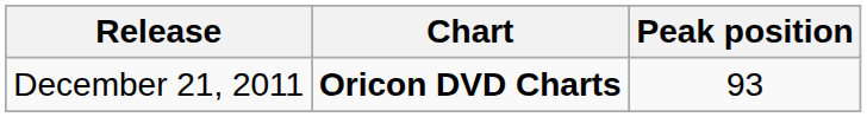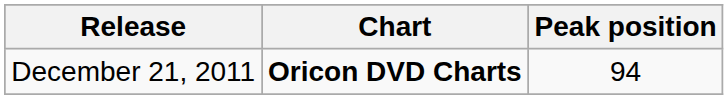December 21, 2011 | Peak position: 93 -> 94
